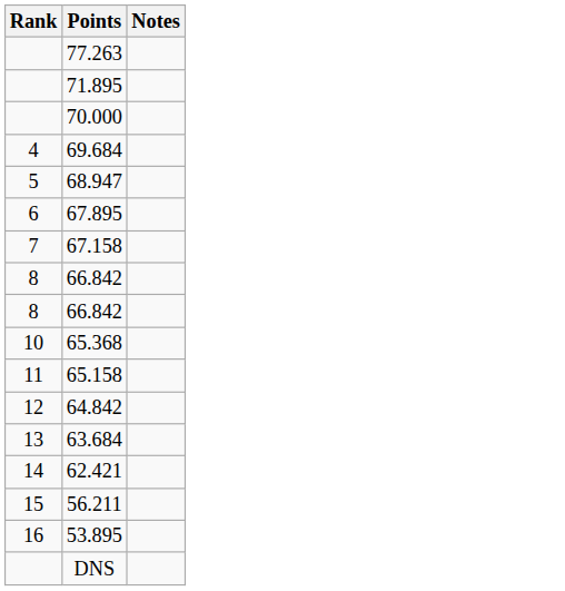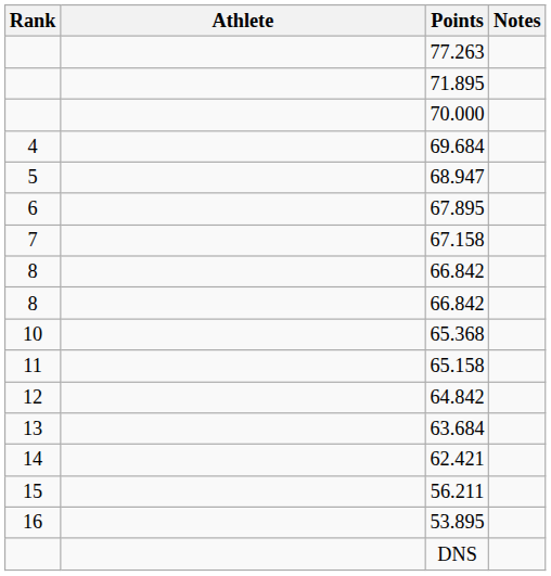+ column: Athlete
